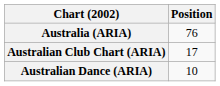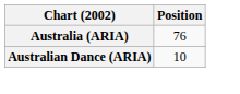- row: Australian Club Chart (ARIA) | 17
